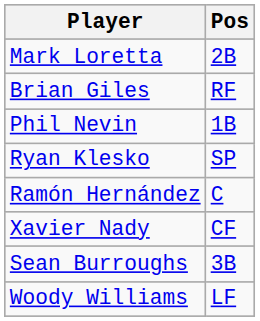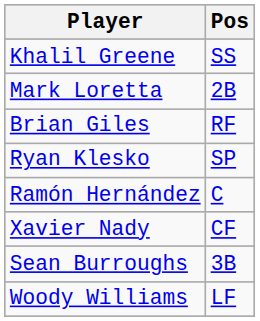+ row: Khalil Greene | SS
- row: Phil Nevin | 1B
